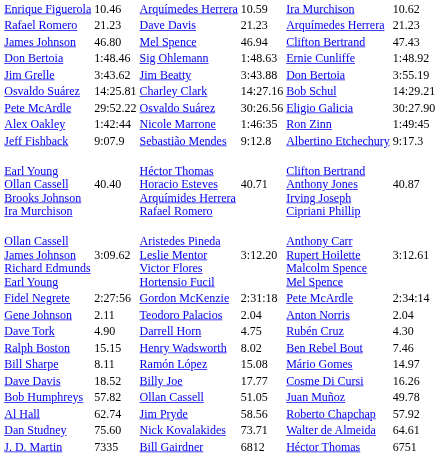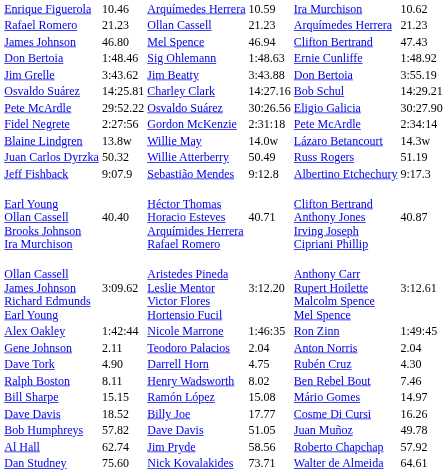Rafael Romero | column 4: Dave Davis -> Ollan Cassell
rows swapped: Fidel Negrete <-> Alex Oakley
+ row: Blaine Lindgren | 13.8w | Willie May | 14.0w | Lázaro Betancourt | 14.3w
+ row: Juan Carlos Dyrzka | 50.32 | Willie Atterberry | 50.49 | Russ Rogers | 51.19
Ralph Boston | column 3: 15.15 -> 8.11
Bill Sharpe | column 3: 8.11 -> 15.15
Bob Humphreys | column 4: Ollan Cassell -> Dave Davis
- row: J. D. Martin | 7335 | Bill Gairdner | 6812 | Héctor Thomas | 6751
